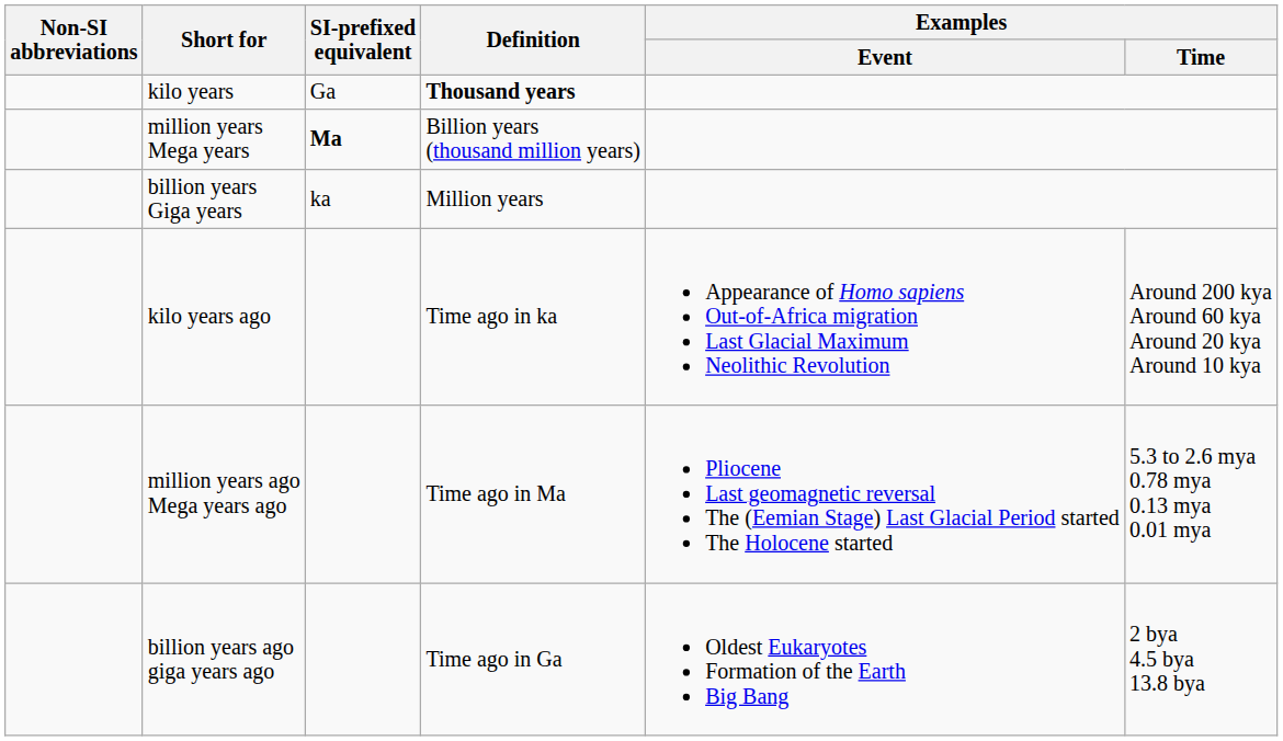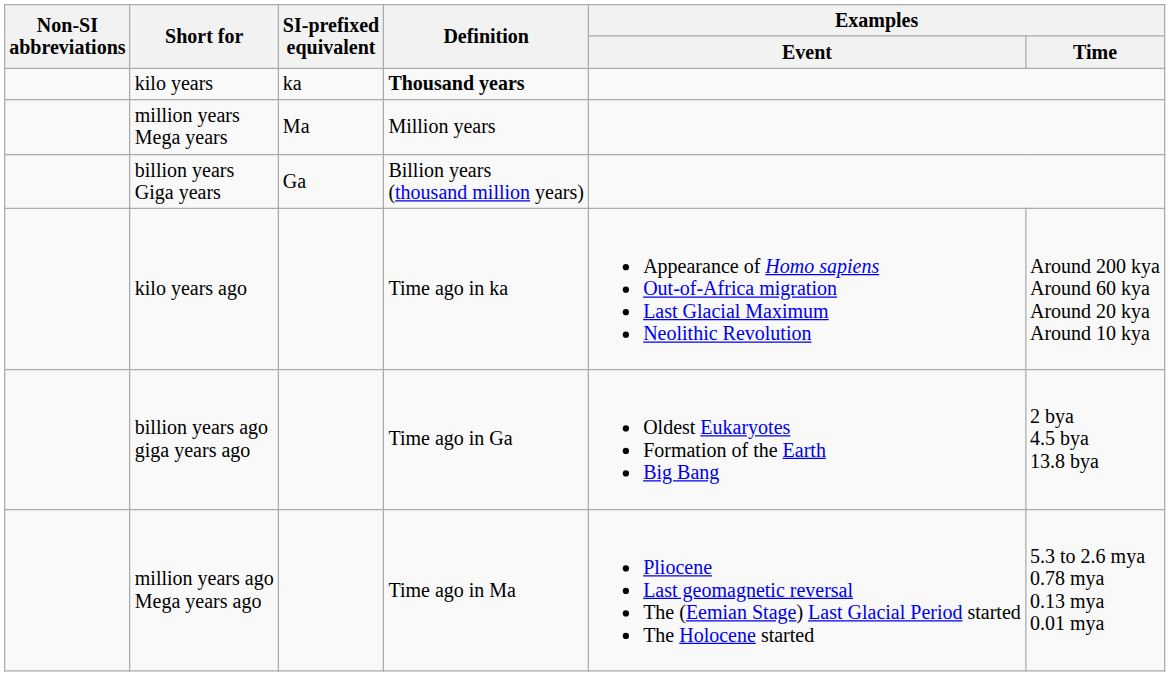kilo years | SI-prefixed equivalent: Ga -> ka
million years Mega years | SI-prefixed equivalent: bold -> normal
million years Mega years | Definition: Billion years (thousand million years) -> Million years
billion years Giga years | SI-prefixed equivalent: ka -> Ga
billion years Giga years | Definition: Million years -> Billion years (thousand million years)
rows swapped: million years ago Mega years ago <-> billion years ago giga years ago
